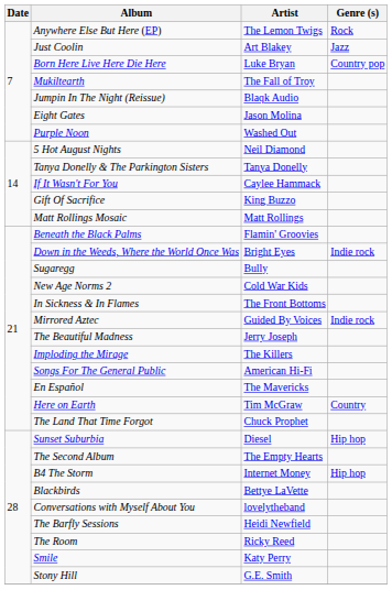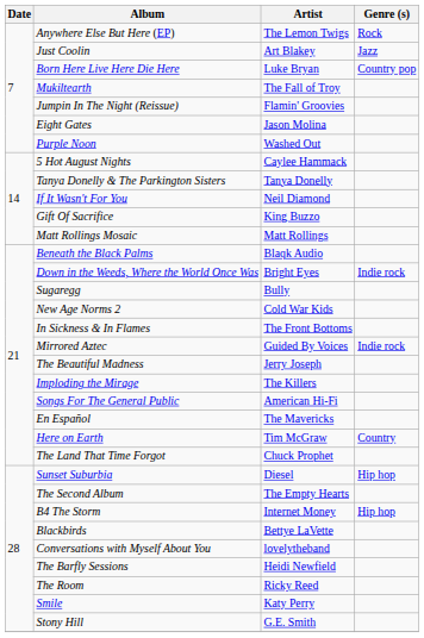Jumpin In The Night (Reissue) | Artist: Blaqk Audio -> Flamin' Groovies
5 Hot August Nights | Artist: Neil Diamond -> Caylee Hammack
If It Wasn't For You | Artist: Caylee Hammack -> Neil Diamond
Beneath the Black Palms | Artist: Flamin' Groovies -> Blaqk Audio
